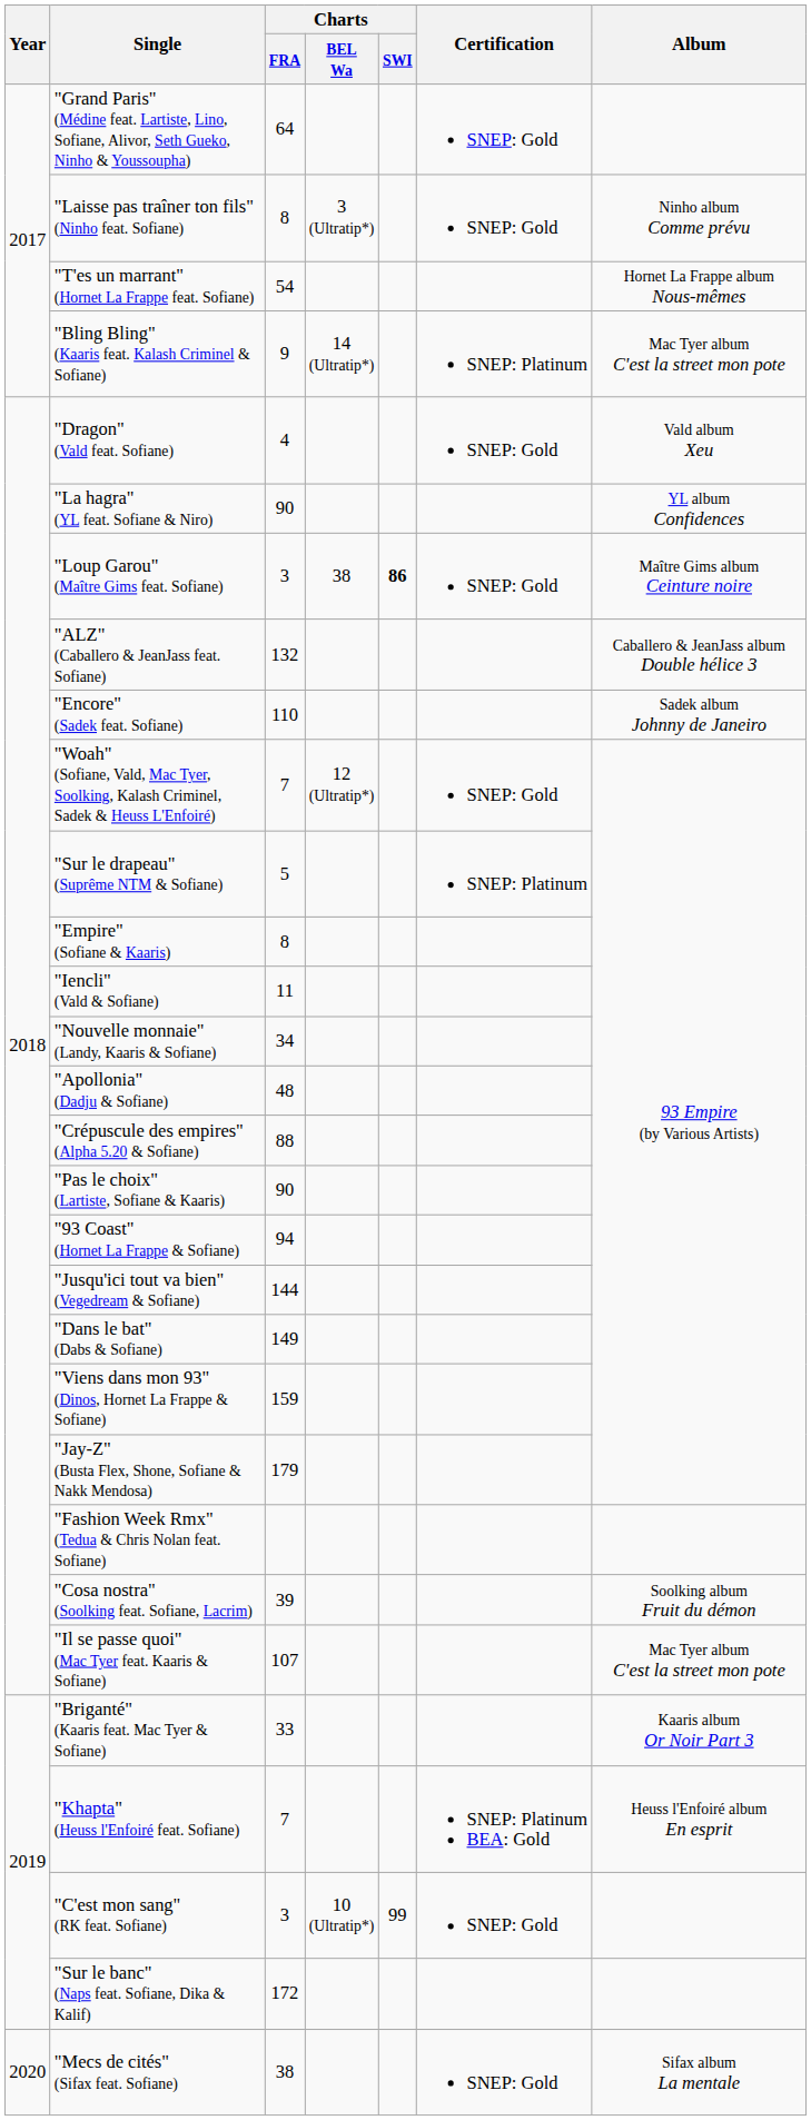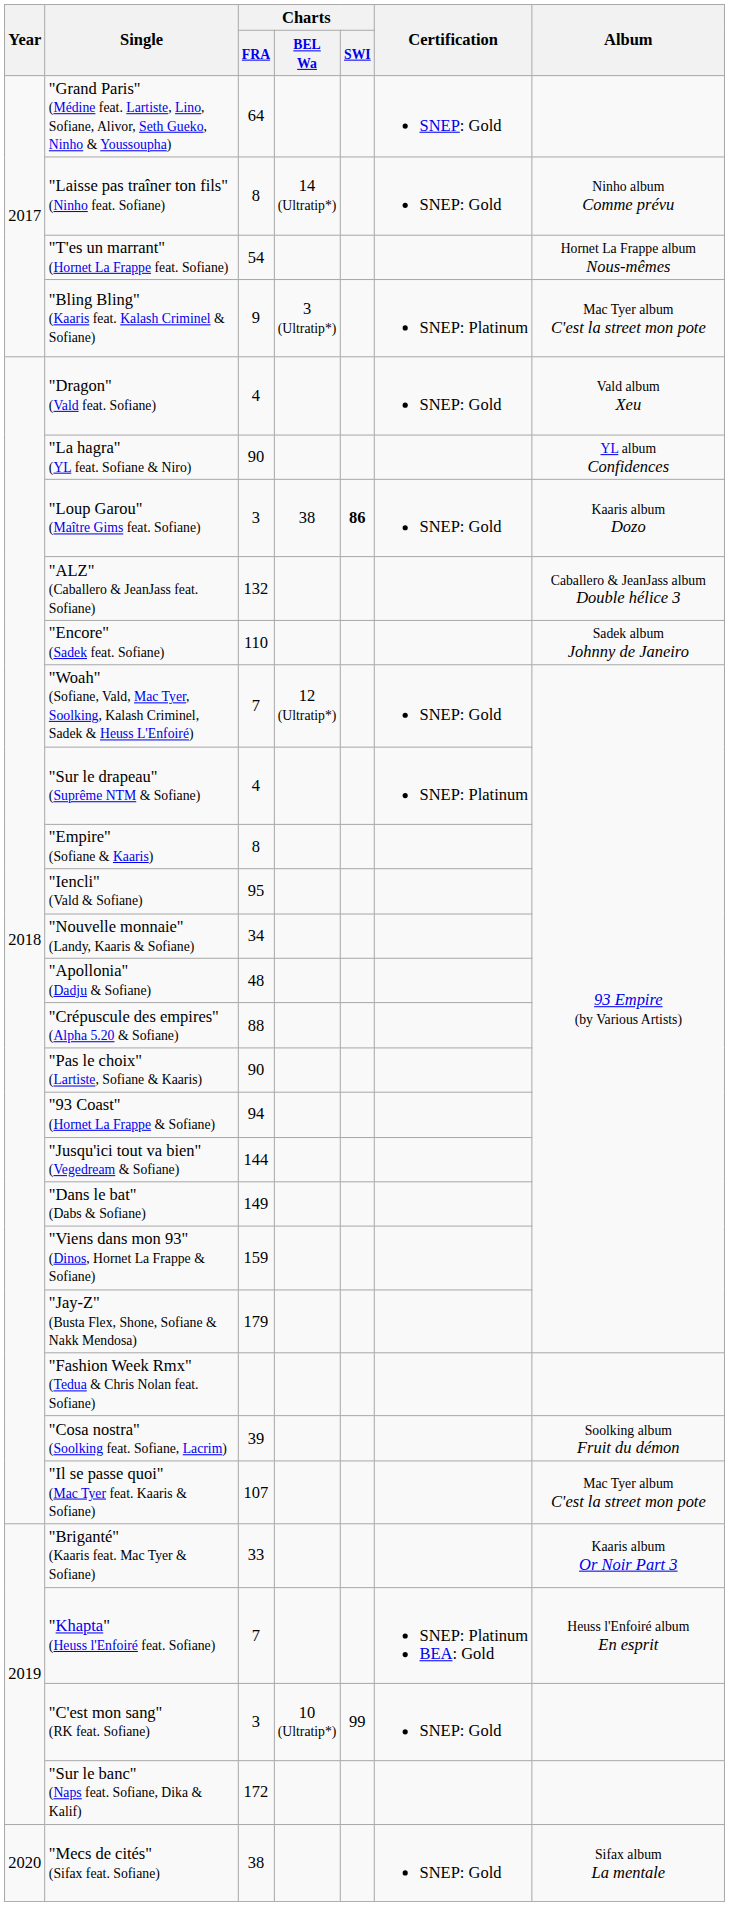"Laisse pas traîner ton fils" (Ninho feat. Sofiane) | Charts / BEL Wa: 3 (Ultratip*) -> 14 (Ultratip*)
"Bling Bling" (Kaaris feat. Kalash Criminel & Sofiane) | Charts / BEL Wa: 14 (Ultratip*) -> 3 (Ultratip*)
"Loup Garou" (Maître Gims feat. Sofiane) | Album: Maître Gims album Ceinture noire -> Kaaris album Dozo
"Sur le drapeau" (Suprême NTM & Sofiane) | Charts / FRA: 5 -> 4
"Iencli" (Vald & Sofiane) | Charts / FRA: 11 -> 95
